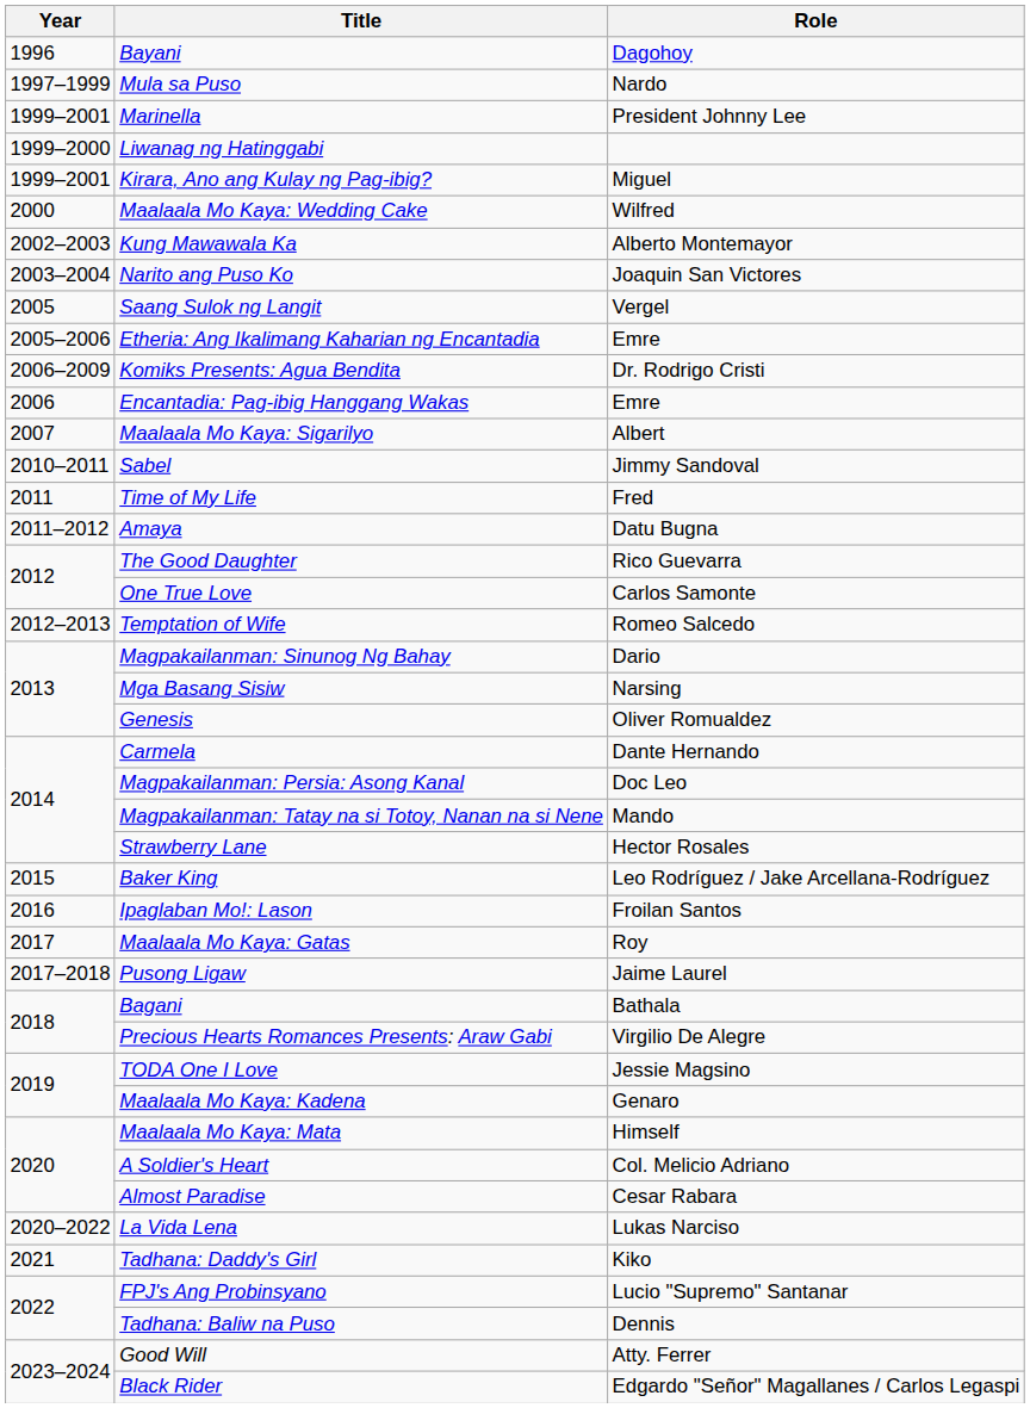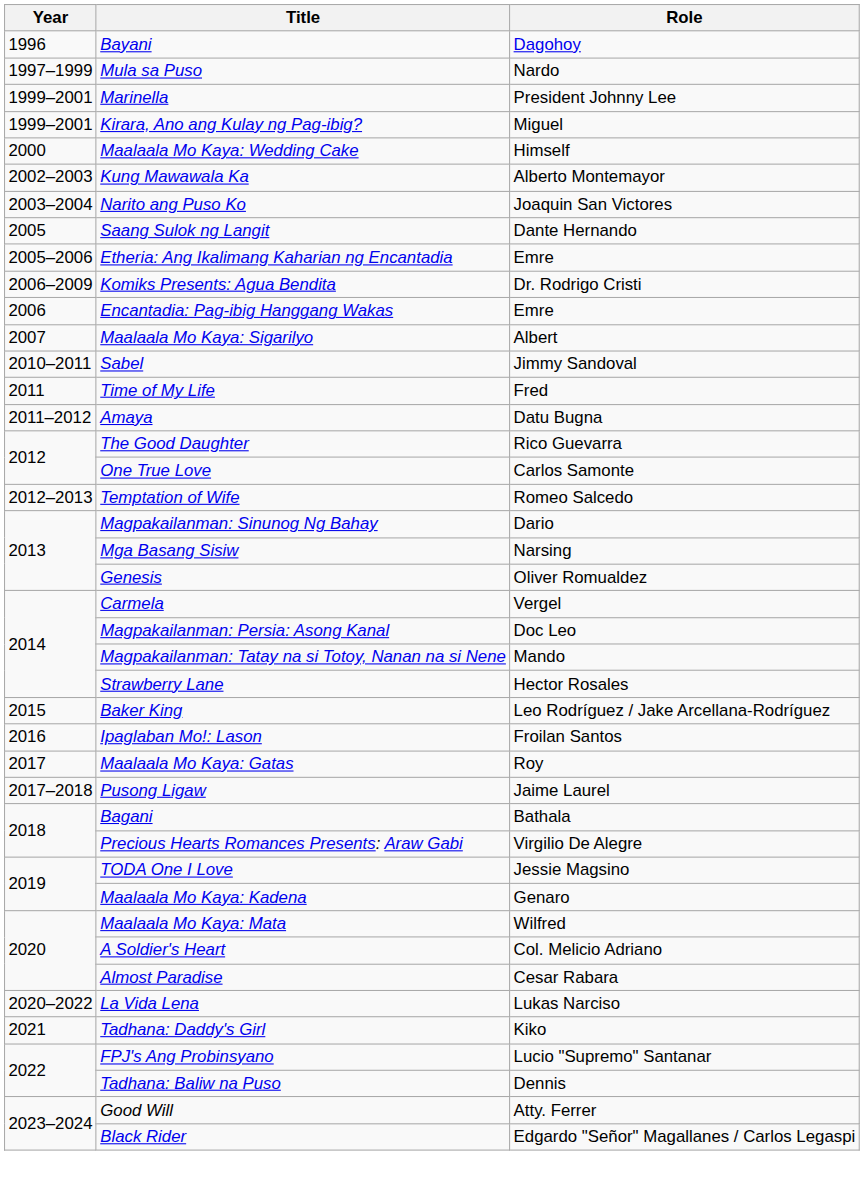- row: 1999–2000 | Liwanag ng Hatinggabi
Maalaala Mo Kaya: Wedding Cake | Role: Wilfred -> Himself
Saang Sulok ng Langit | Role: Vergel -> Dante Hernando
Carmela | Role: Dante Hernando -> Vergel
Maalaala Mo Kaya: Mata | Role: Himself -> Wilfred
